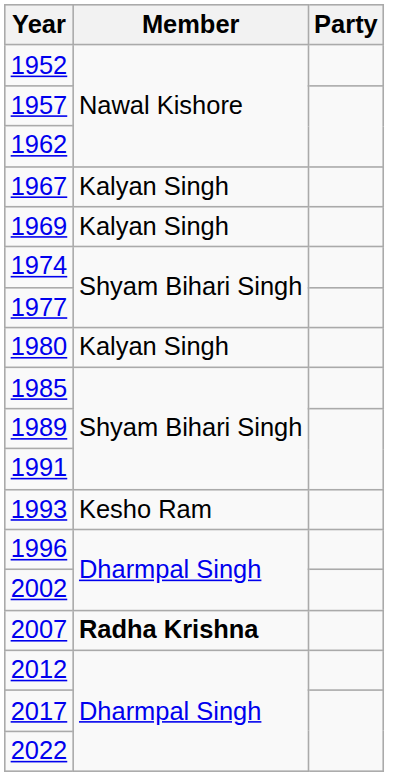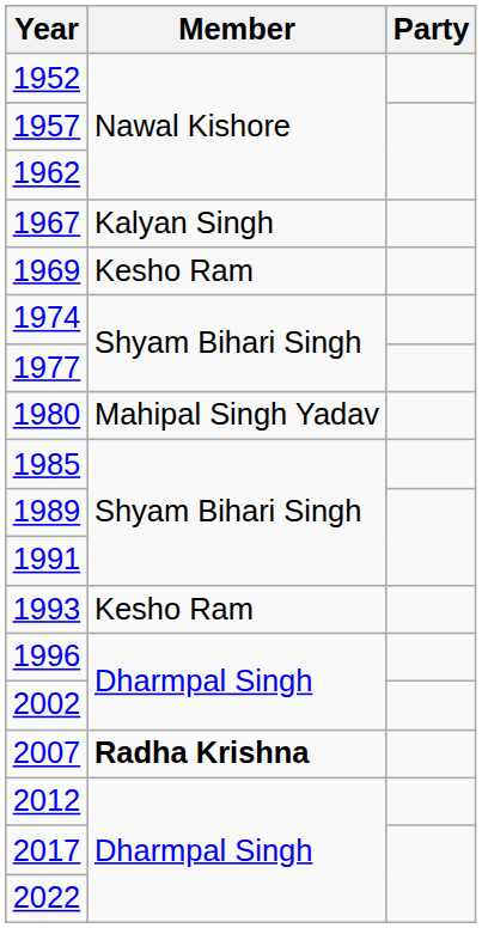1969 | Member: Kalyan Singh -> Kesho Ram
1980 | Member: Kalyan Singh -> Mahipal Singh Yadav
